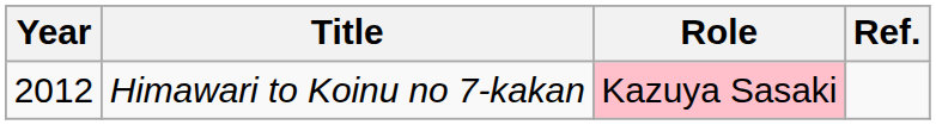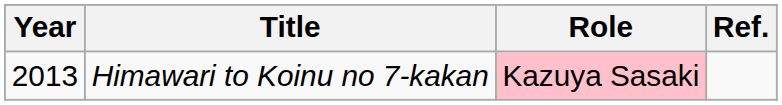Himawari to Koinu no 7-kakan | Year: 2012 -> 2013
